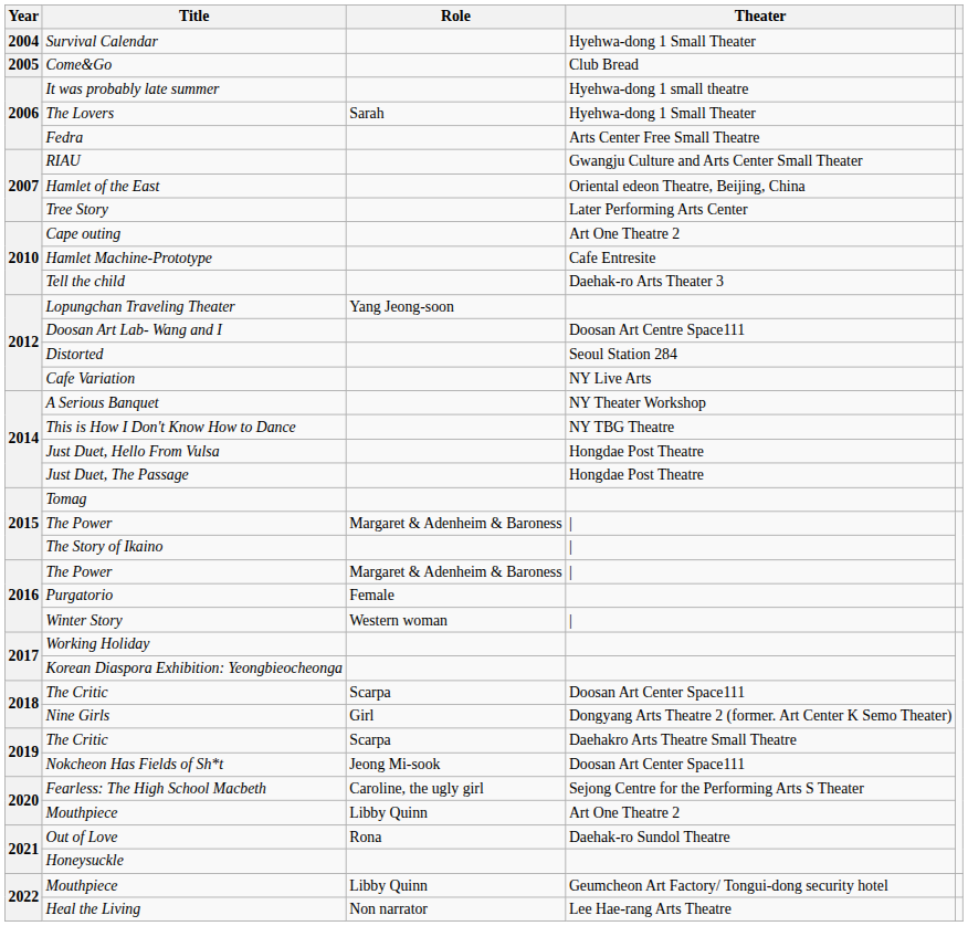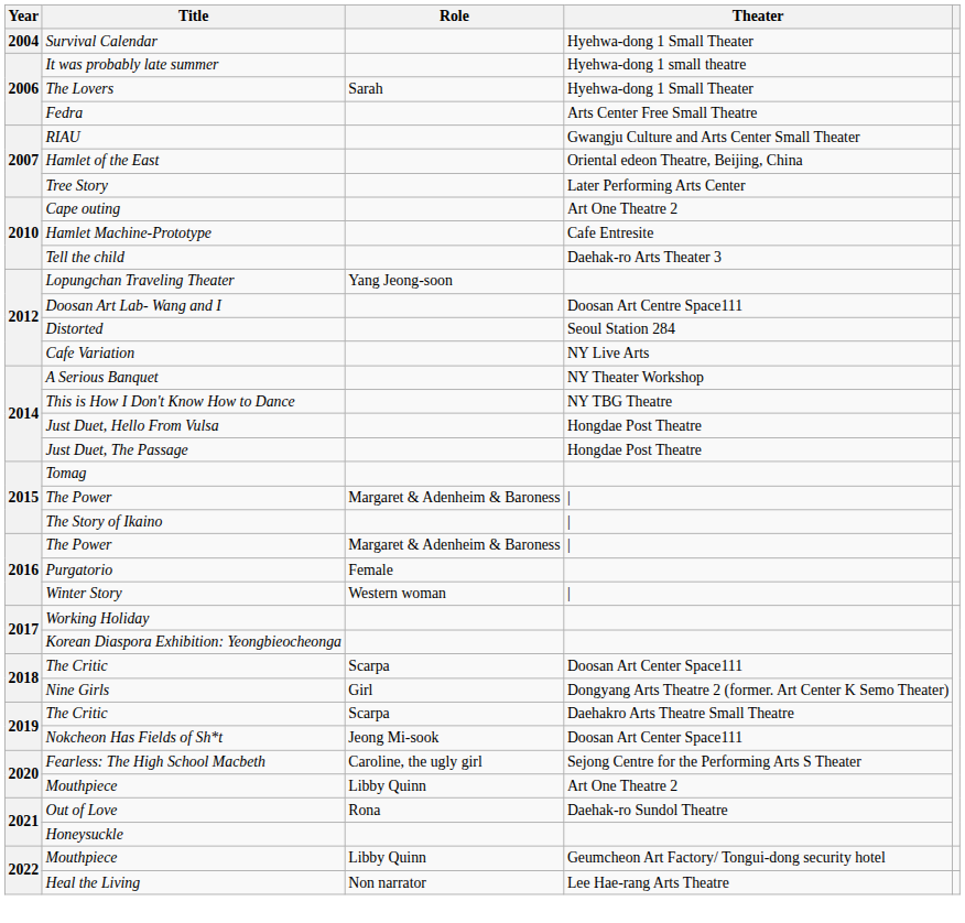- row: 2005 | Come&Go | Club Bread
